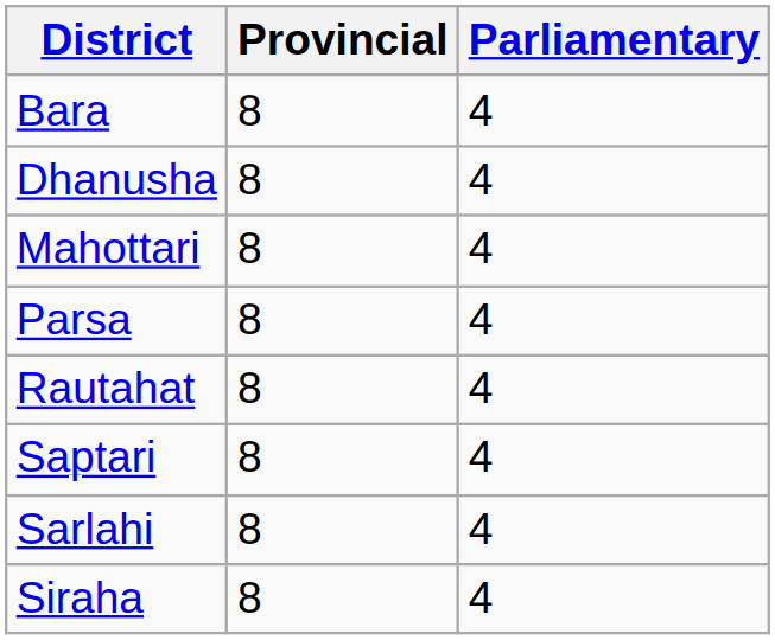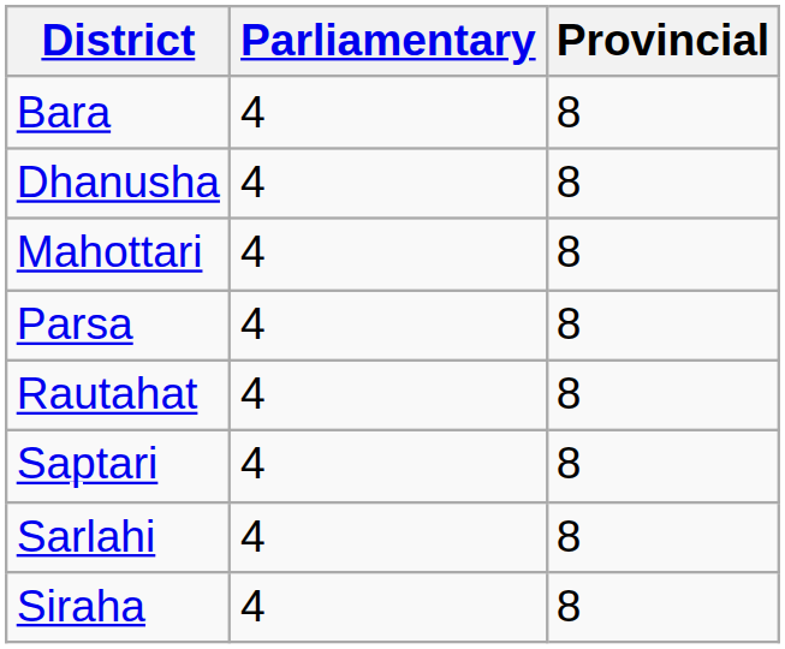columns swapped: Parliamentary <-> Provincial
